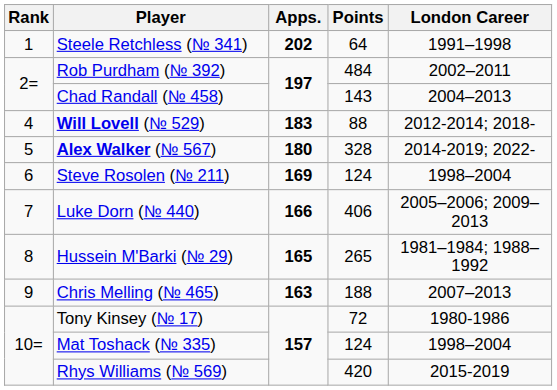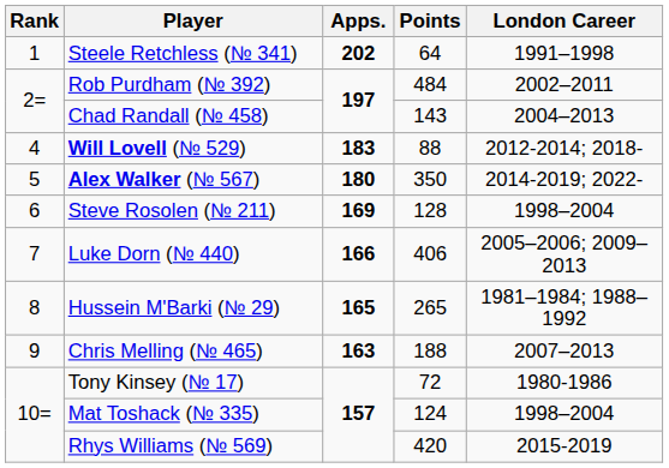Alex Walker (№ 567) | Points: 328 -> 350
Steve Rosolen (№ 211) | Points: 124 -> 128
